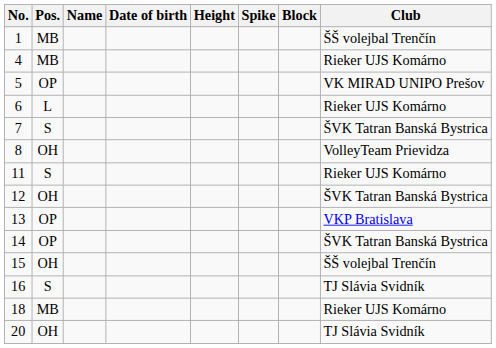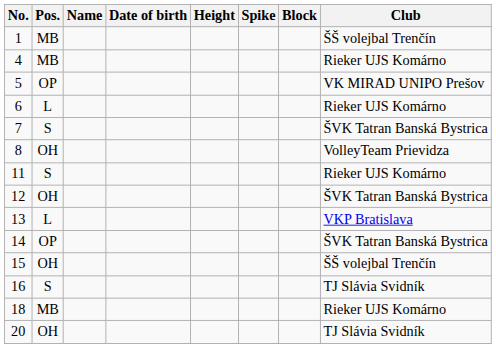13 | Pos.: OP -> L
